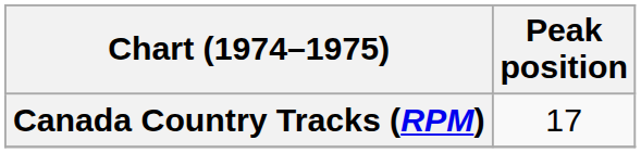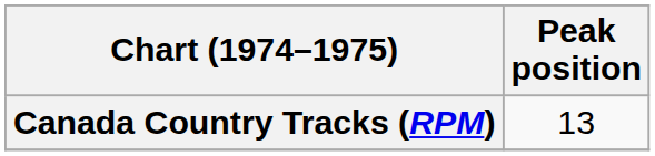Canada Country Tracks (RPM) | Peak position: 17 -> 13
